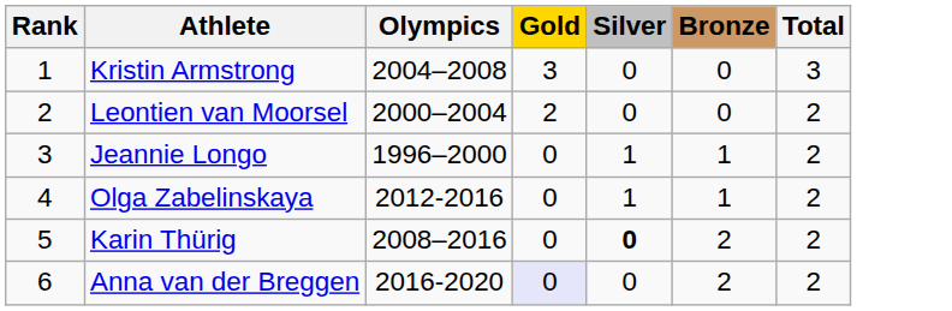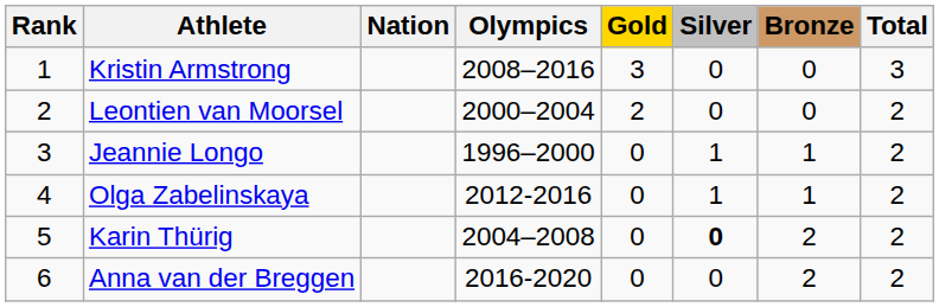+ column: Nation
Kristin Armstrong | Olympics: 2004–2008 -> 2008–2016
Karin Thürig | Olympics: 2008–2016 -> 2004–2008
Anna van der Breggen | Gold: lavender background -> no background
